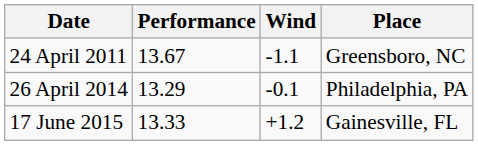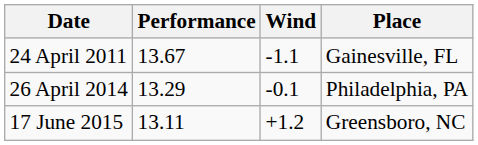24 April 2011 | Place: Greensboro, NC -> Gainesville, FL
17 June 2015 | Performance: 13.33 -> 13.11
17 June 2015 | Place: Gainesville, FL -> Greensboro, NC
